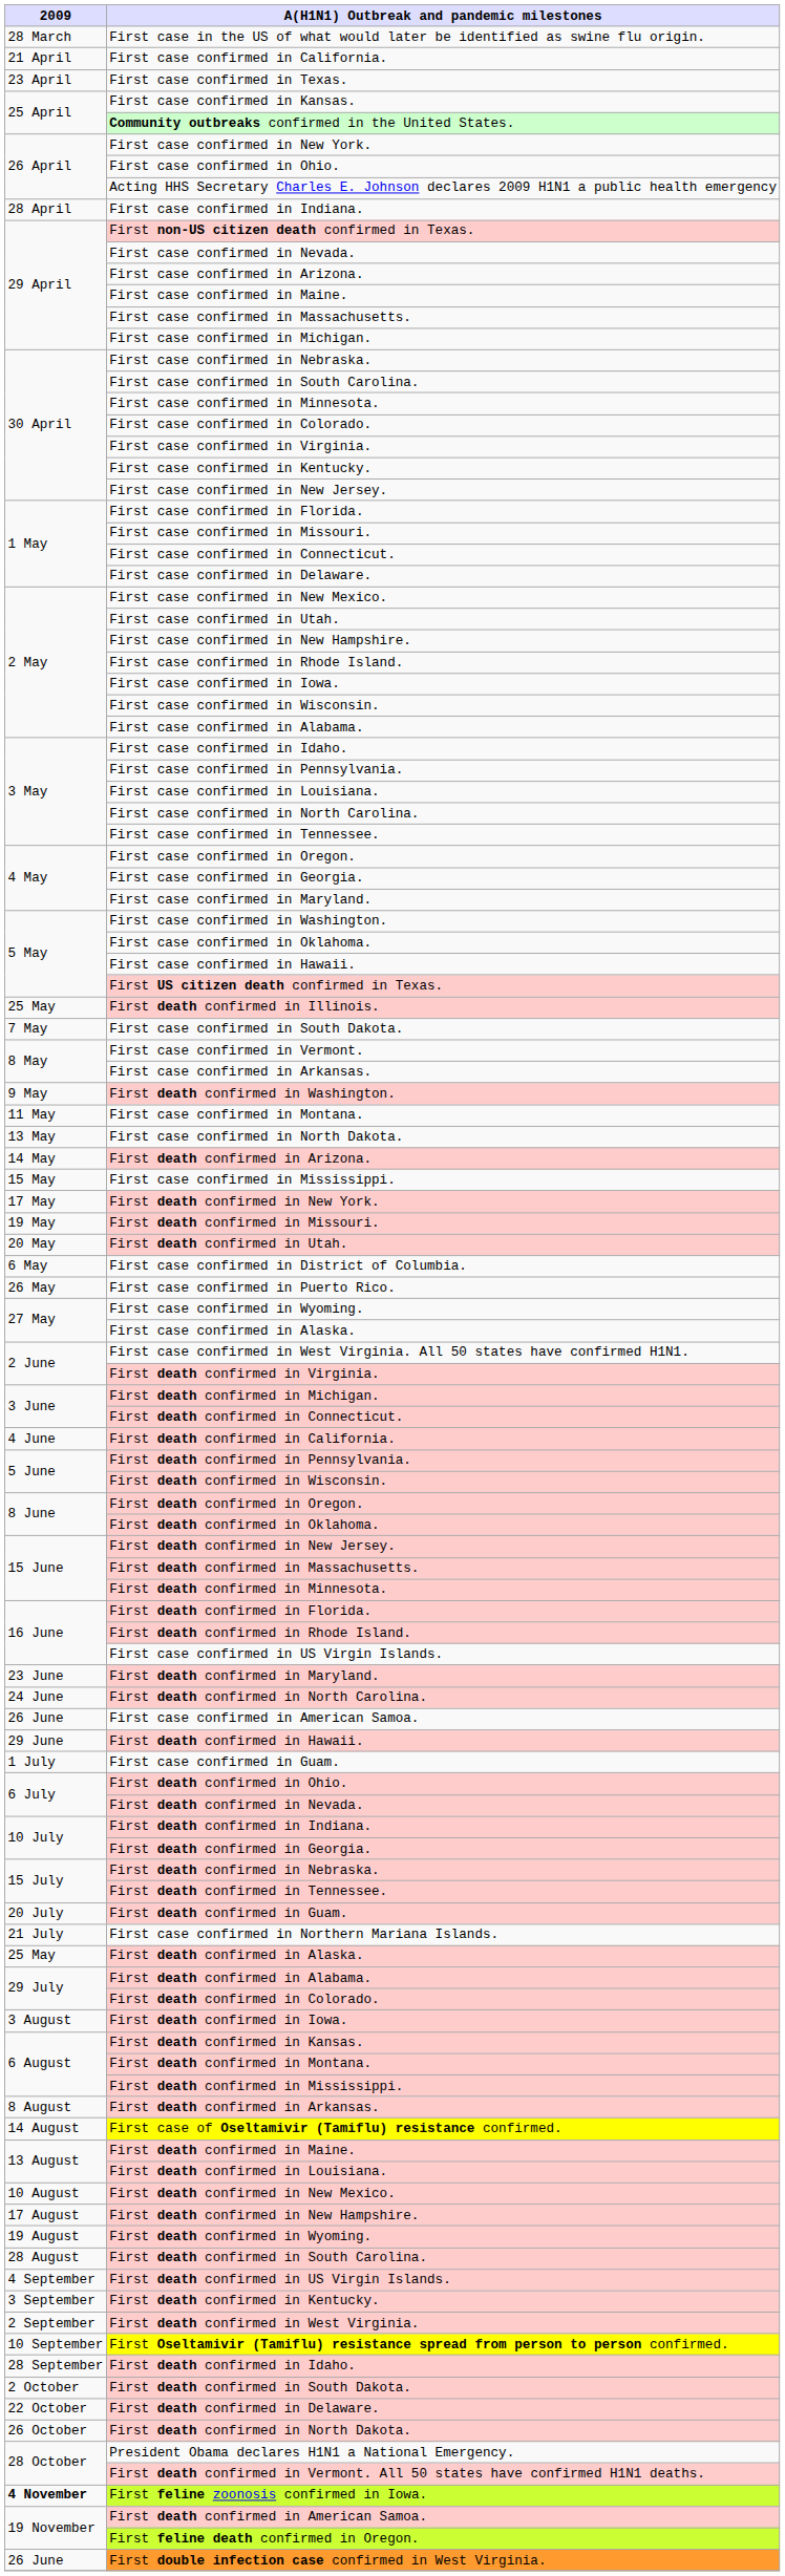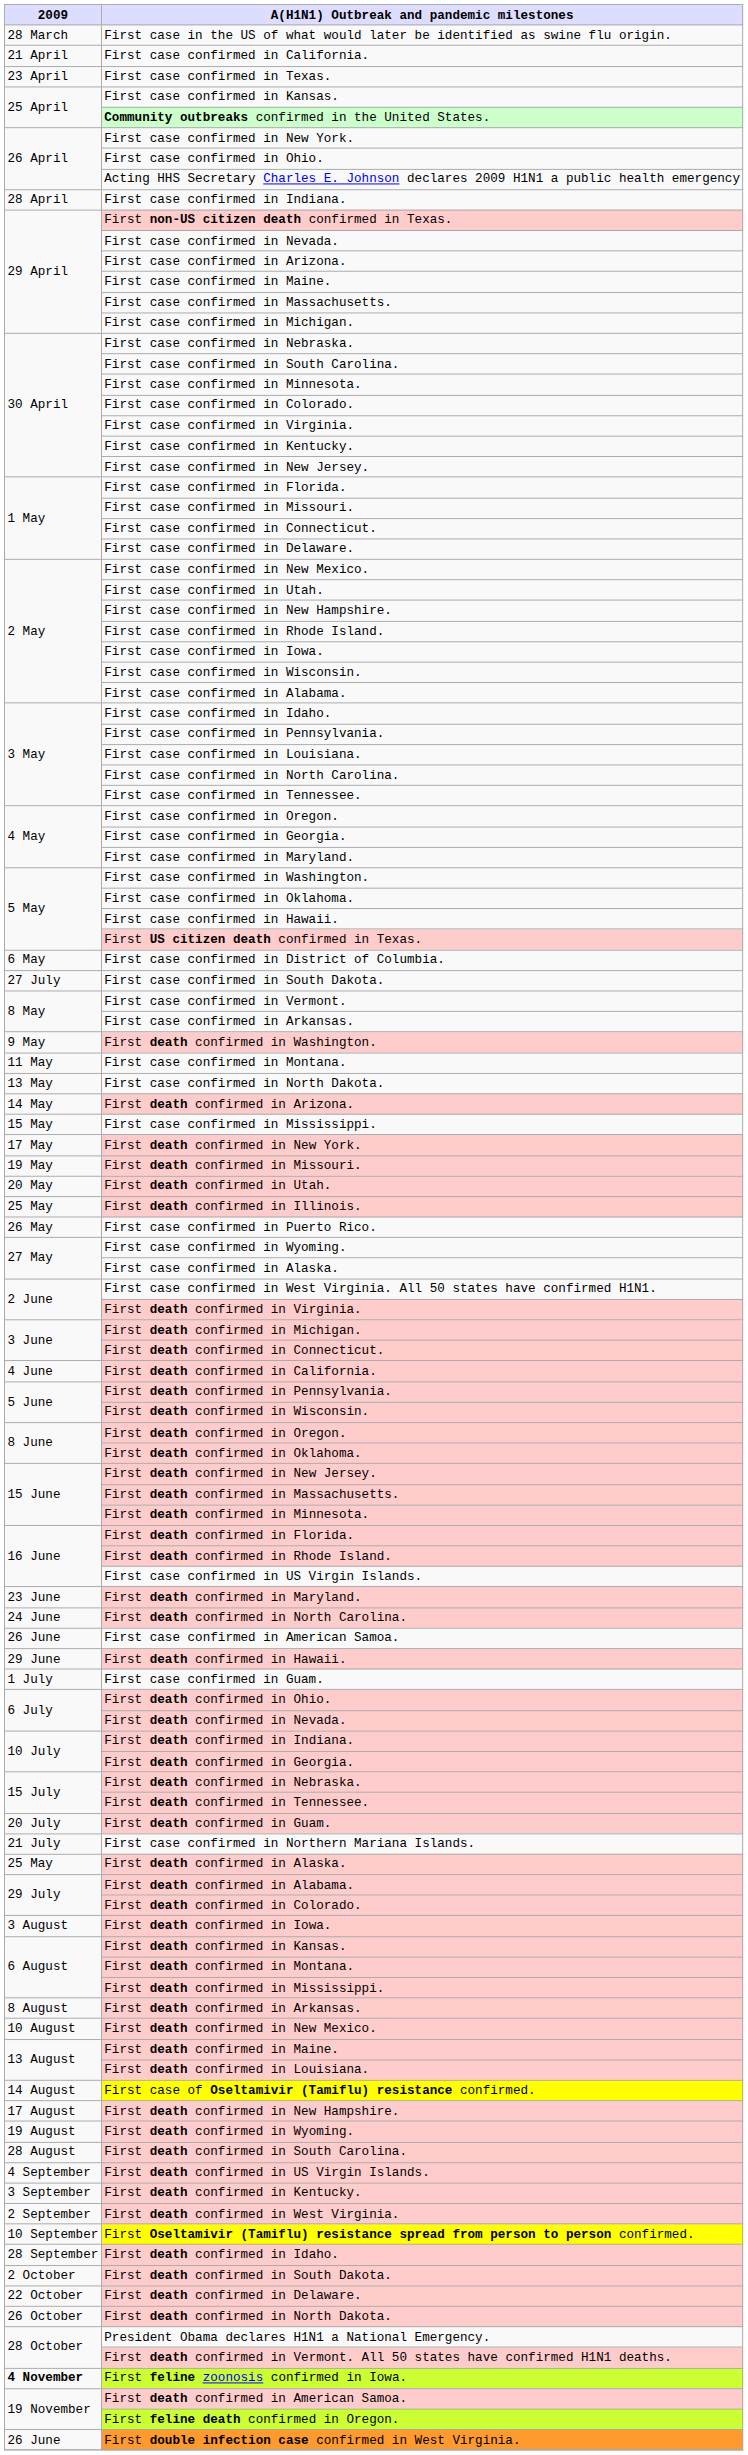rows swapped: First case confirmed in District of Columbia. <-> First death confirmed in Illinois.
First case confirmed in South Dakota. | 2009: 7 May -> 27 July
rows swapped: First death confirmed in New Mexico. <-> First case of Oseltamivir (Tamiflu) resistance confirmed.
